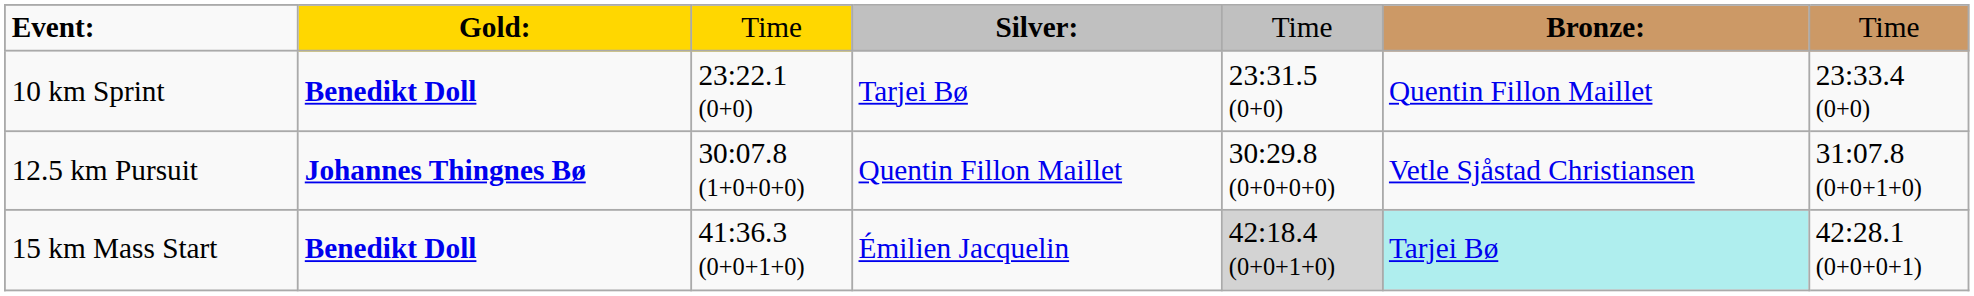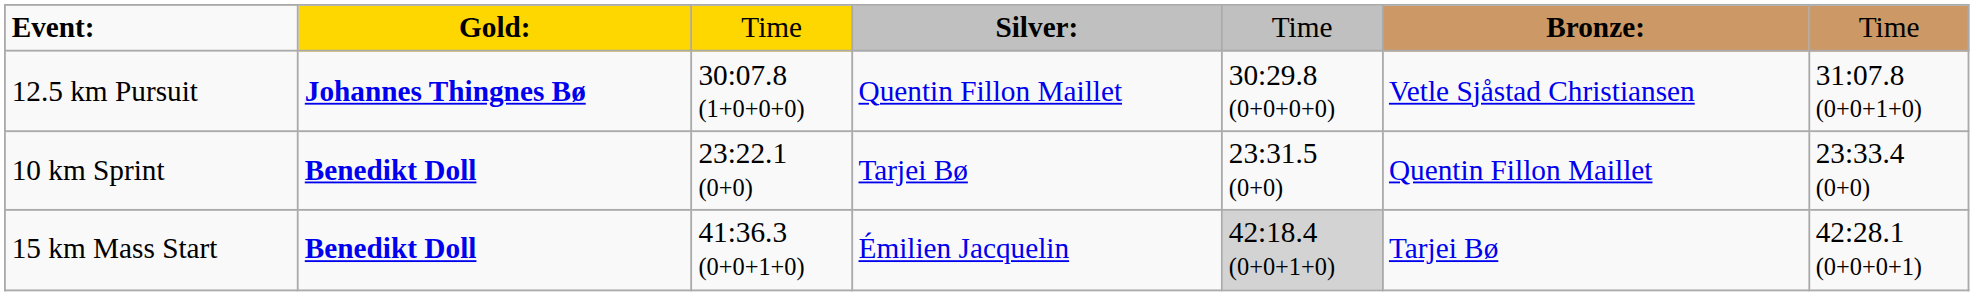rows swapped: 10 km Sprint <-> 12.5 km Pursuit
15 km Mass Start | column 6: paleturquoise background -> no background
